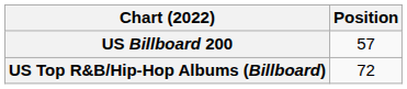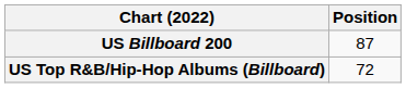US Billboard 200 | Position: 57 -> 87
